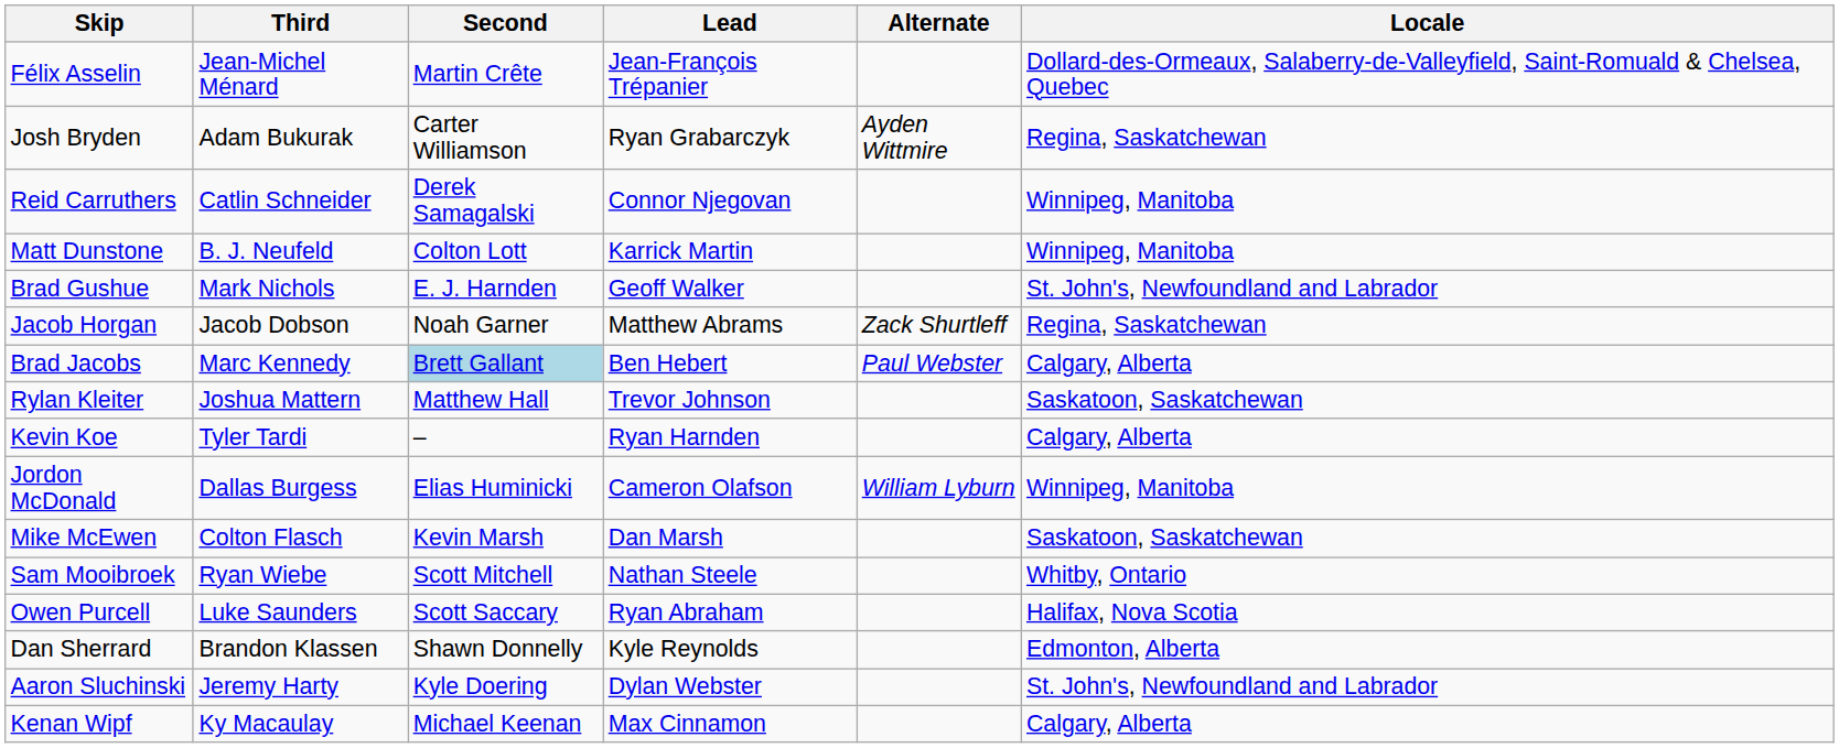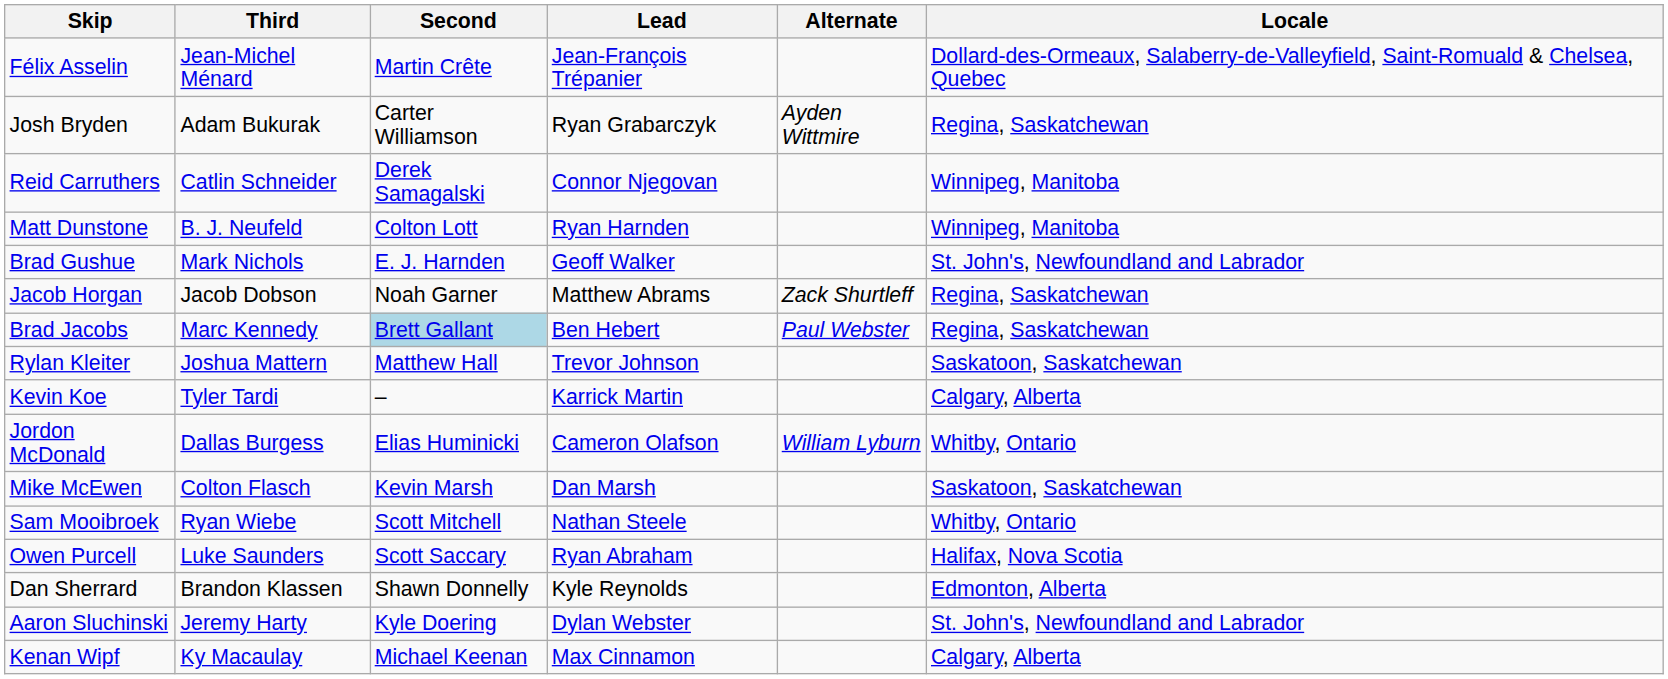Matt Dunstone | Lead: Karrick Martin -> Ryan Harnden
Brad Jacobs | Locale: Calgary, Alberta -> Regina, Saskatchewan
Kevin Koe | Lead: Ryan Harnden -> Karrick Martin
Jordon McDonald | Locale: Winnipeg, Manitoba -> Whitby, Ontario
